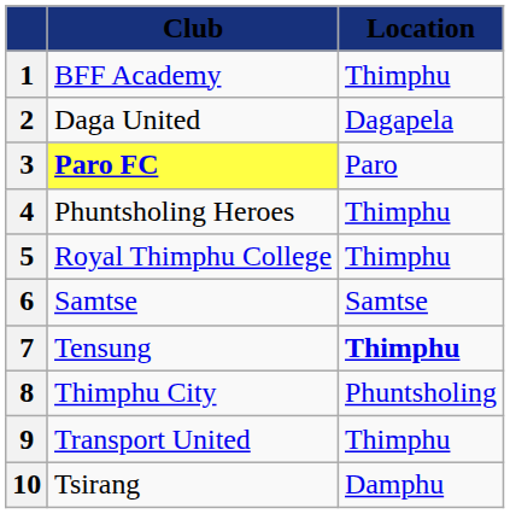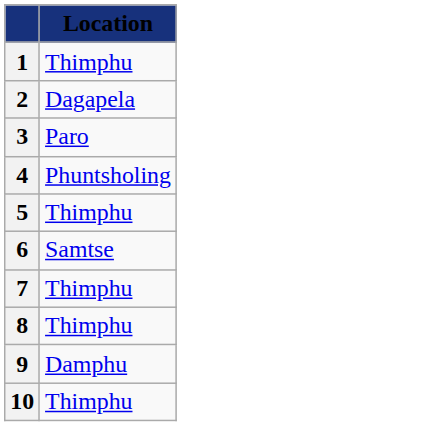- column: Club | BFF Academy | Daga United | Paro FC | Phuntsholing Heroes | Royal Thimphu College | Samtse | Tensung | Thimphu City | Transport United | Tsirang
4 | Location: Thimphu -> Phuntsholing
7 | Location: bold -> normal
8 | Location: Phuntsholing -> Thimphu
9 | Location: Thimphu -> Damphu
10 | Location: Damphu -> Thimphu
